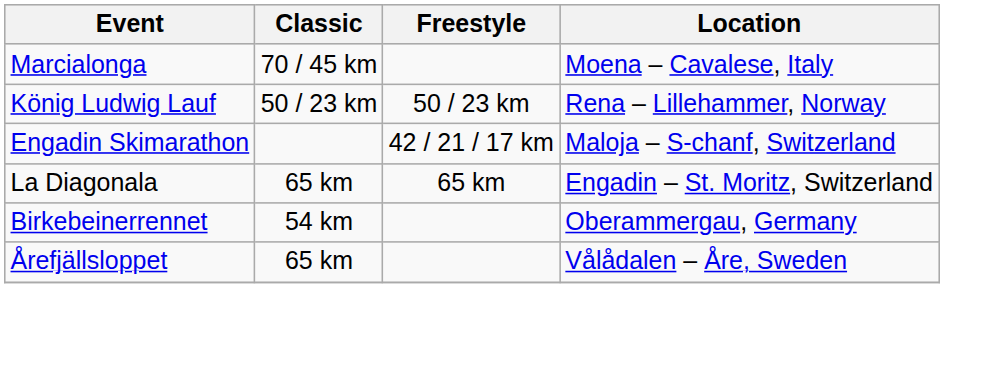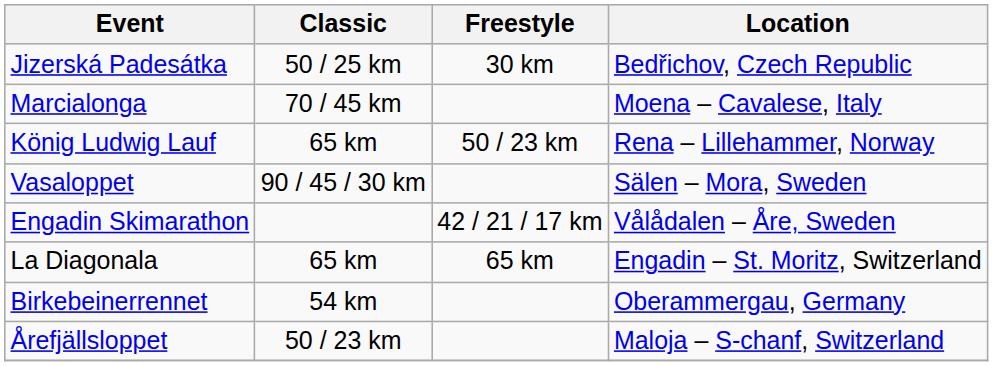+ row: Jizerská Padesátka | 50 / 25 km | 30 km | Bedřichov, Czech Republic
König Ludwig Lauf | Classic: 50 / 23 km -> 65 km
+ row: Vasaloppet | 90 / 45 / 30 km | Sälen – Mora, Sweden
Engadin Skimarathon | Location: Maloja – S-chanf, Switzerland -> Vålådalen – Åre, Sweden
Årefjällsloppet | Classic: 65 km -> 50 / 23 km
Årefjällsloppet | Location: Vålådalen – Åre, Sweden -> Maloja – S-chanf, Switzerland
